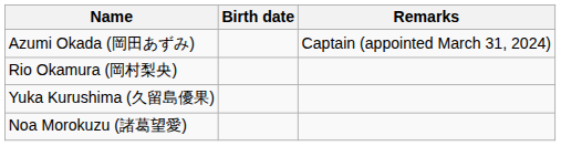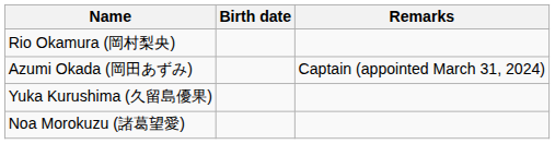rows swapped: Azumi Okada (岡田あずみ) <-> Rio Okamura (岡村梨央)
